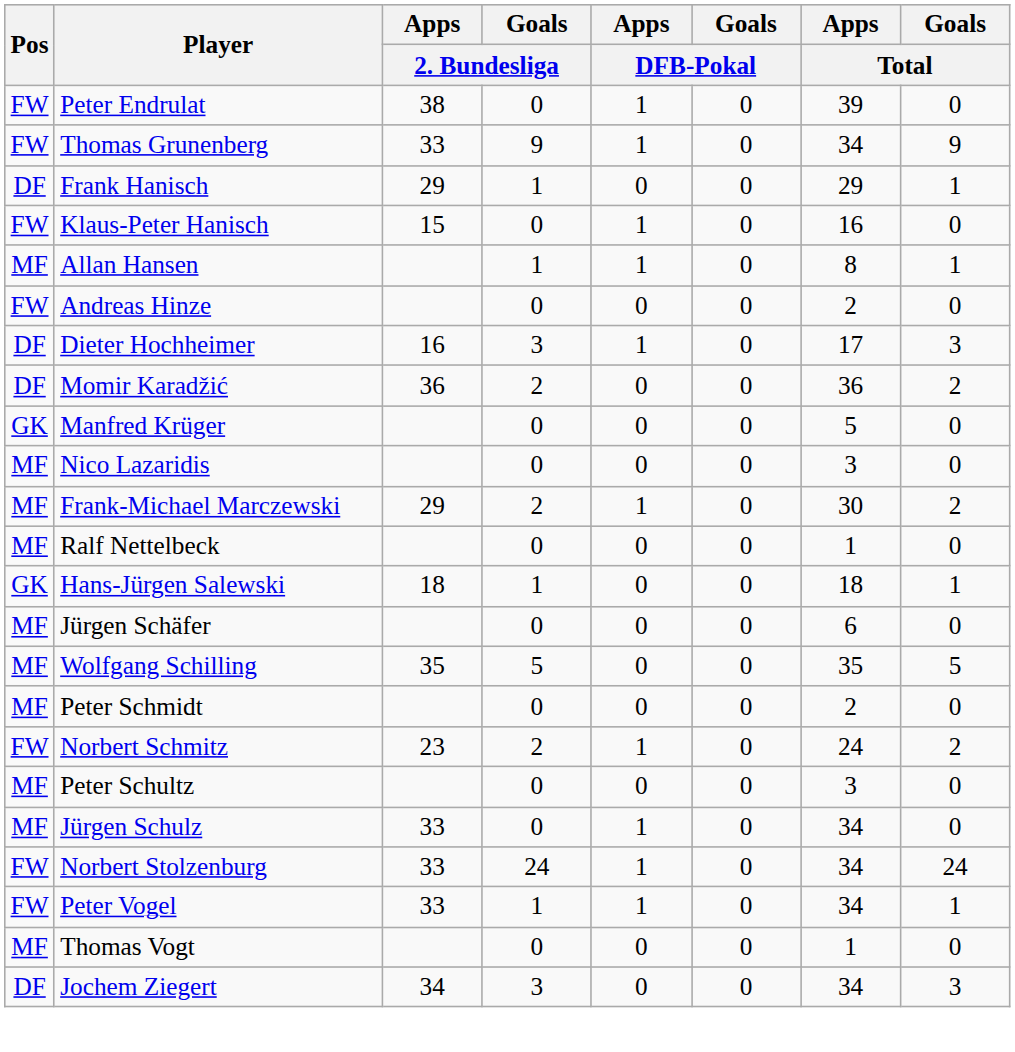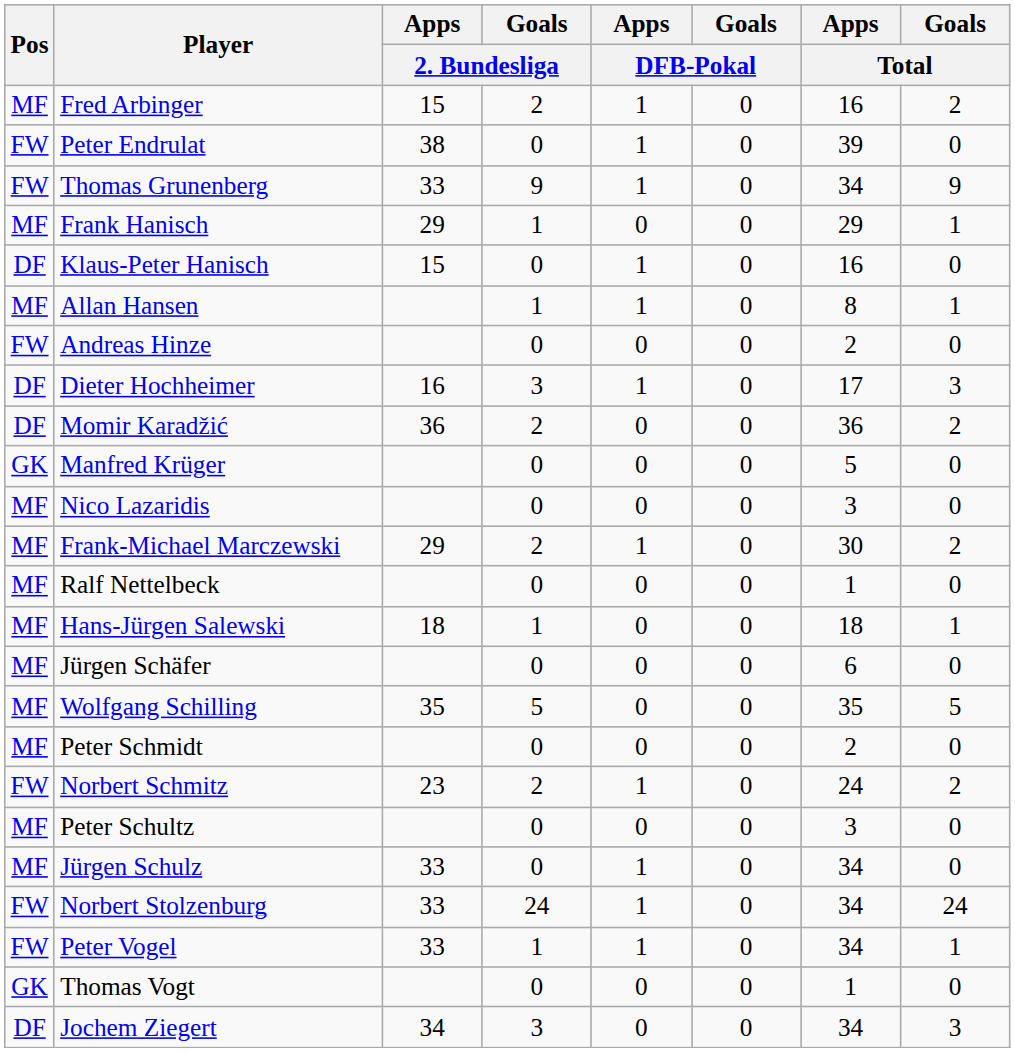+ row: MF | Fred Arbinger | 15 | 2 | 1 | 0 | 16 | 2
Frank Hanisch | Pos: DF -> MF
Klaus-Peter Hanisch | Pos: FW -> DF
Hans-Jürgen Salewski | Pos: GK -> MF
Thomas Vogt | Pos: MF -> GK
